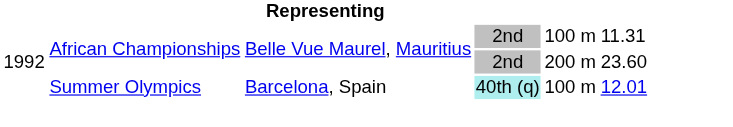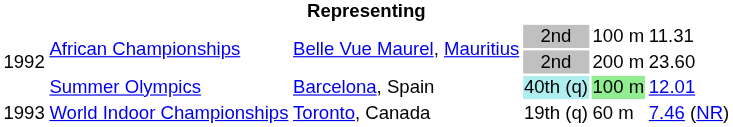Summer Olympics | column 5: no background -> lightgreen background
+ row: 1993 | World Indoor Championships | Toronto, Canada | 19th (q) | 60 m | 7.46 (NR)
